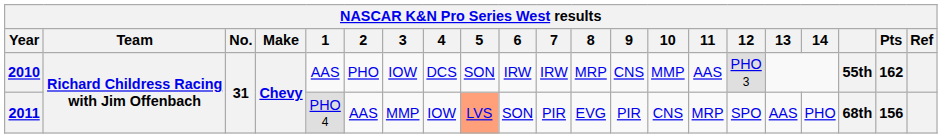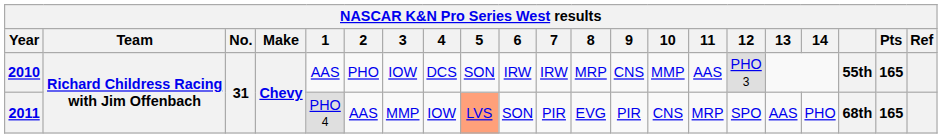2010 | Pts: 162 -> 165
2011 | Pts: 156 -> 165
